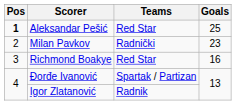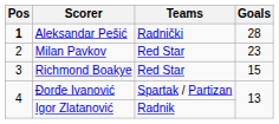Aleksandar Pešić | Teams: Red Star -> Radnički
Aleksandar Pešić | Goals: 25 -> 28
Milan Pavkov | Teams: Radnički -> Red Star
Richmond Boakye | Goals: 16 -> 15
